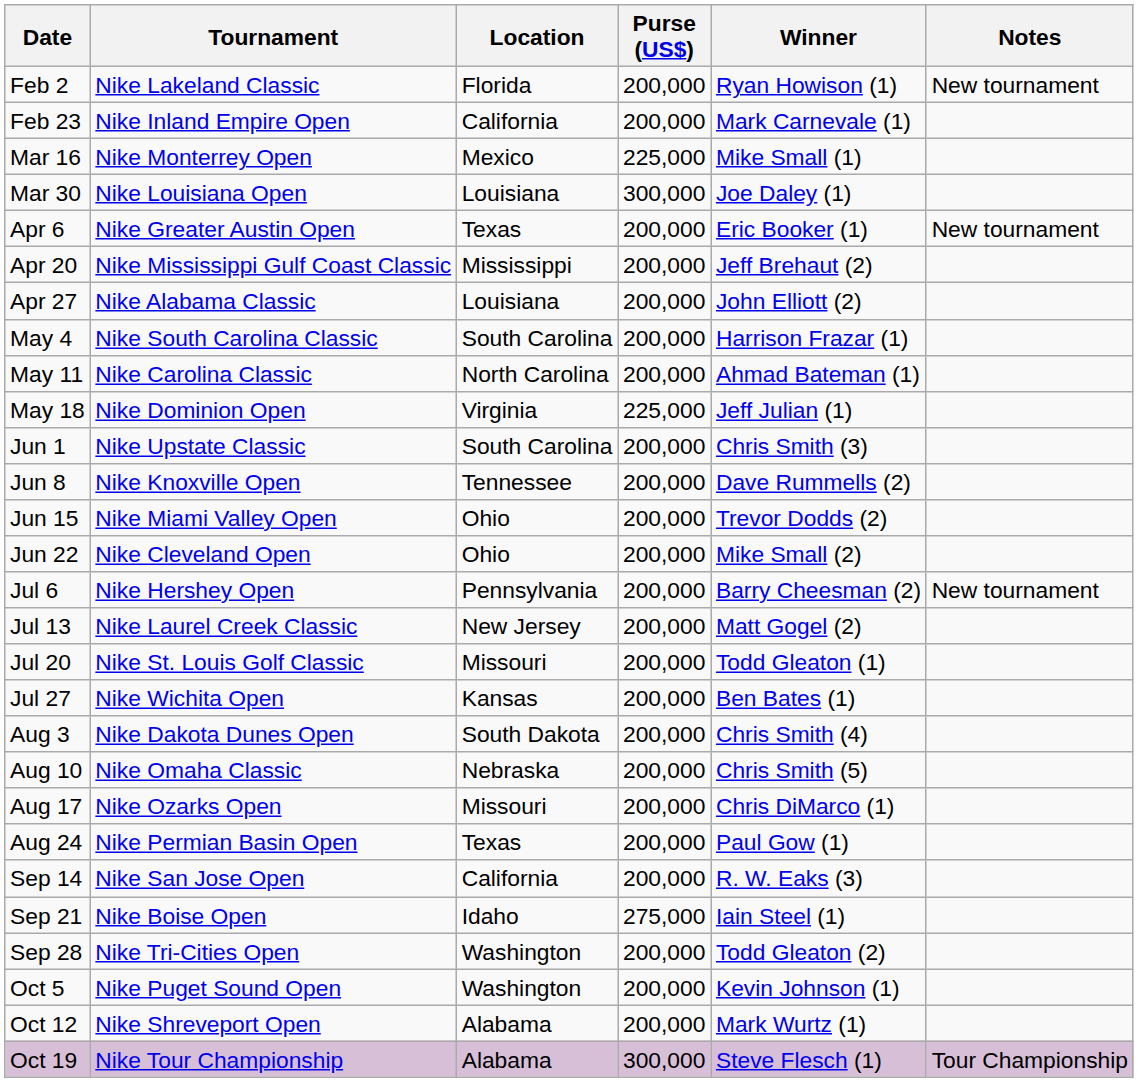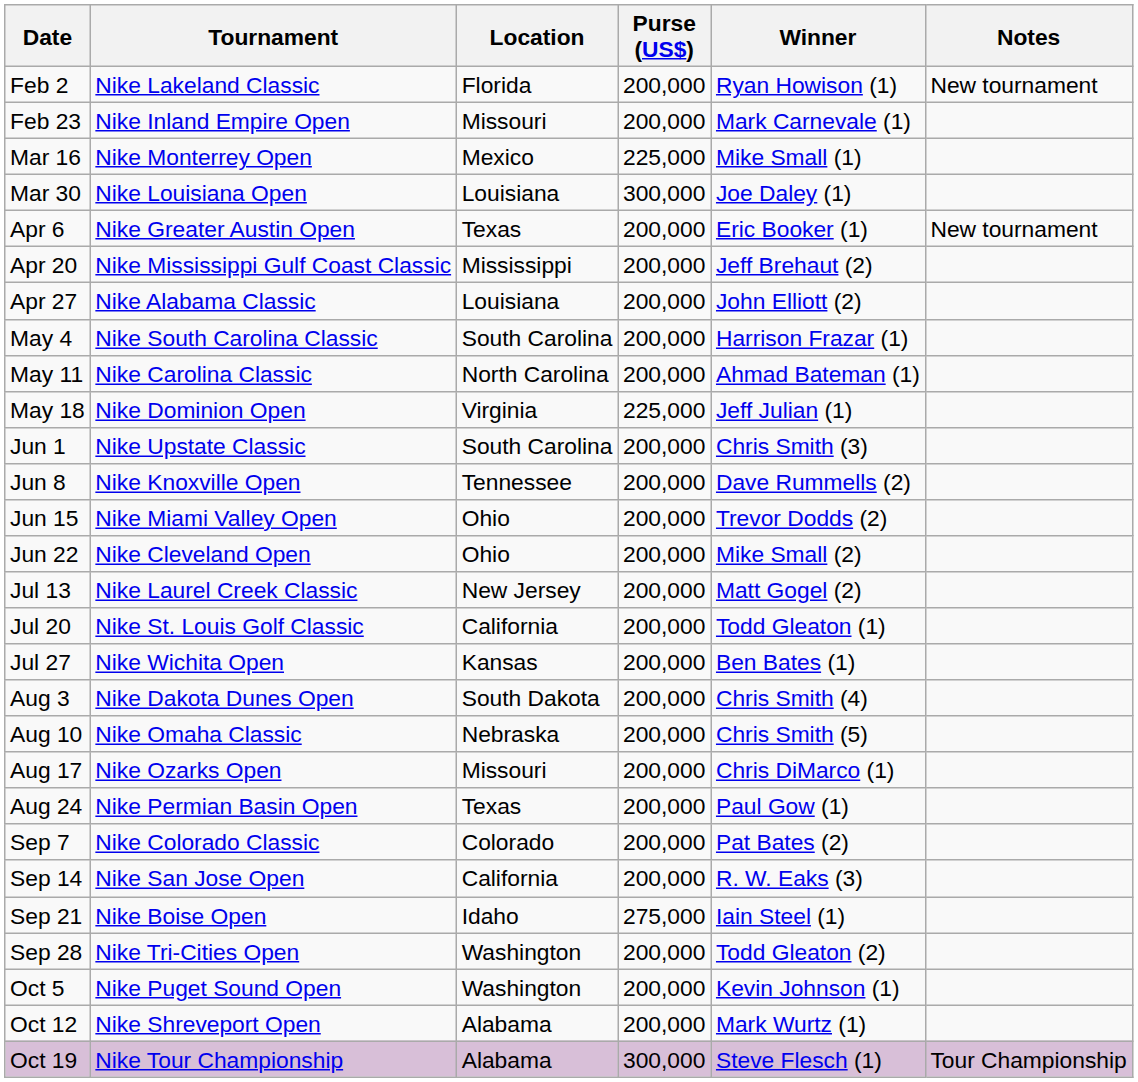Feb 23 | Location: California -> Missouri
- row: Jul 6 | Nike Hershey Open | Pennsylvania | 200,000 | Barry Cheesman (2) | New tournament
Jul 20 | Location: Missouri -> California
+ row: Sep 7 | Nike Colorado Classic | Colorado | 200,000 | Pat Bates (2)
